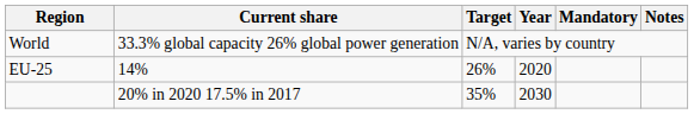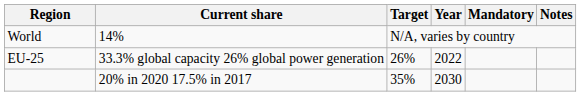World | Current share: 33.3% global capacity 26% global power generation -> 14%
EU-25 | Current share: 14% -> 33.3% global capacity 26% global power generation
EU-25 | Year: 2020 -> 2022
